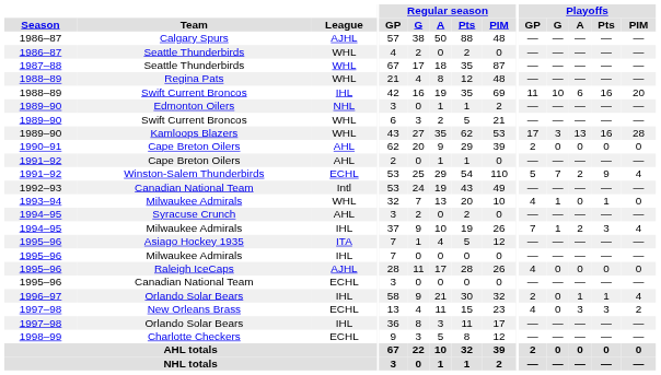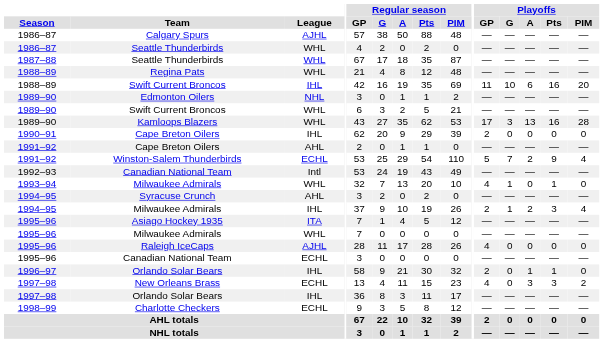1990–91 / Cape Breton Oilers | League: AHL -> IHL
1994–95 / Milwaukee Admirals | Playoffs / GP: 7 -> 2
1995–96 / Milwaukee Admirals | League: IHL -> WHL
1996–97 / Orlando Solar Bears | Playoffs / PIM: 4 -> 0
